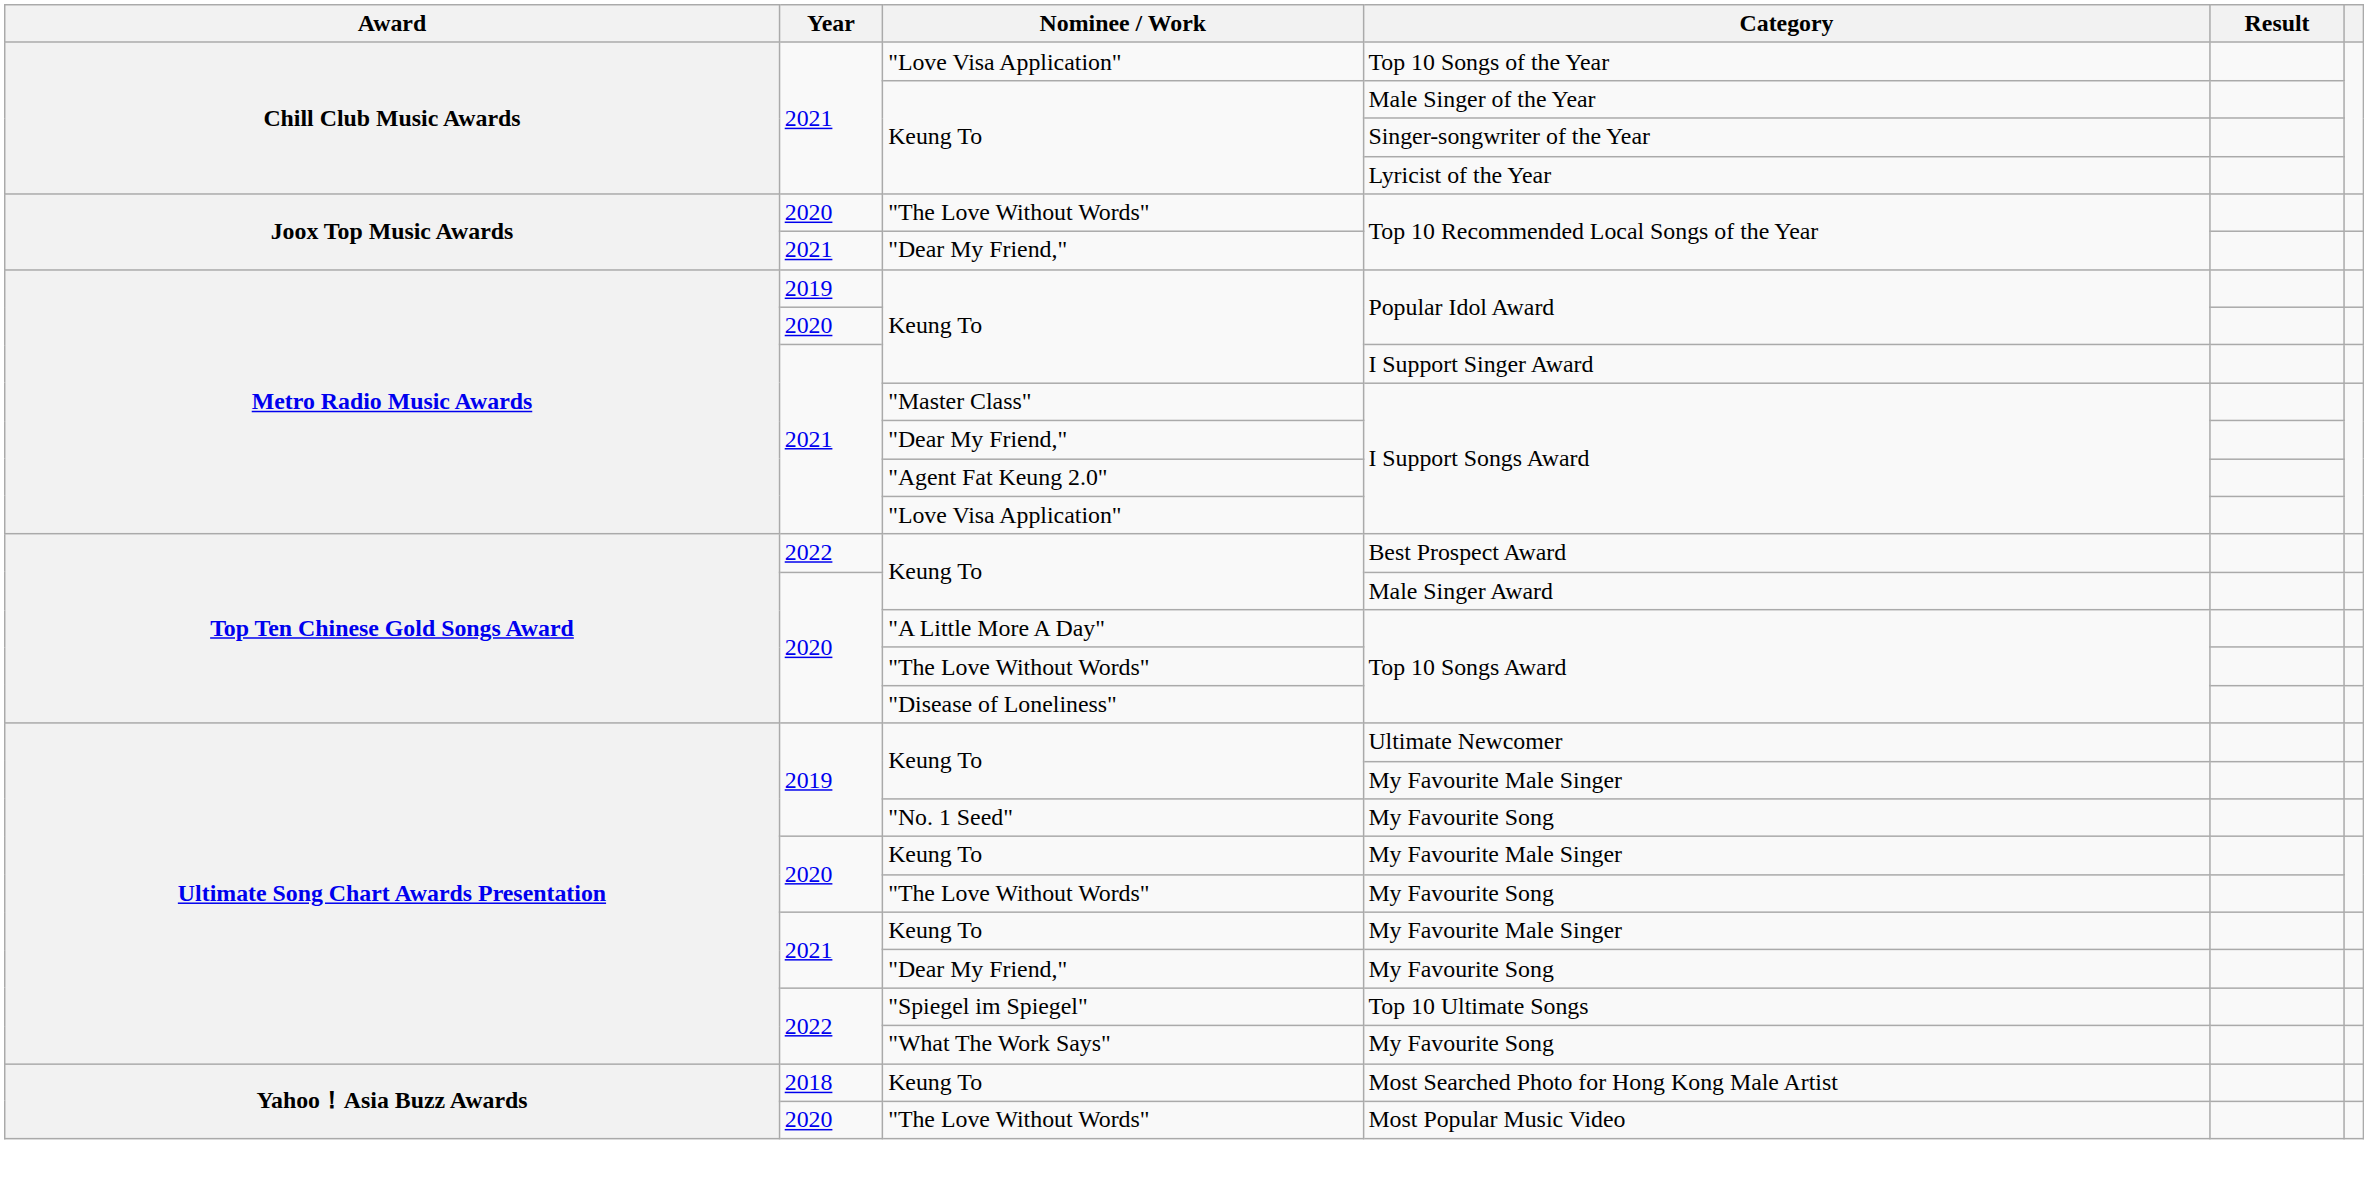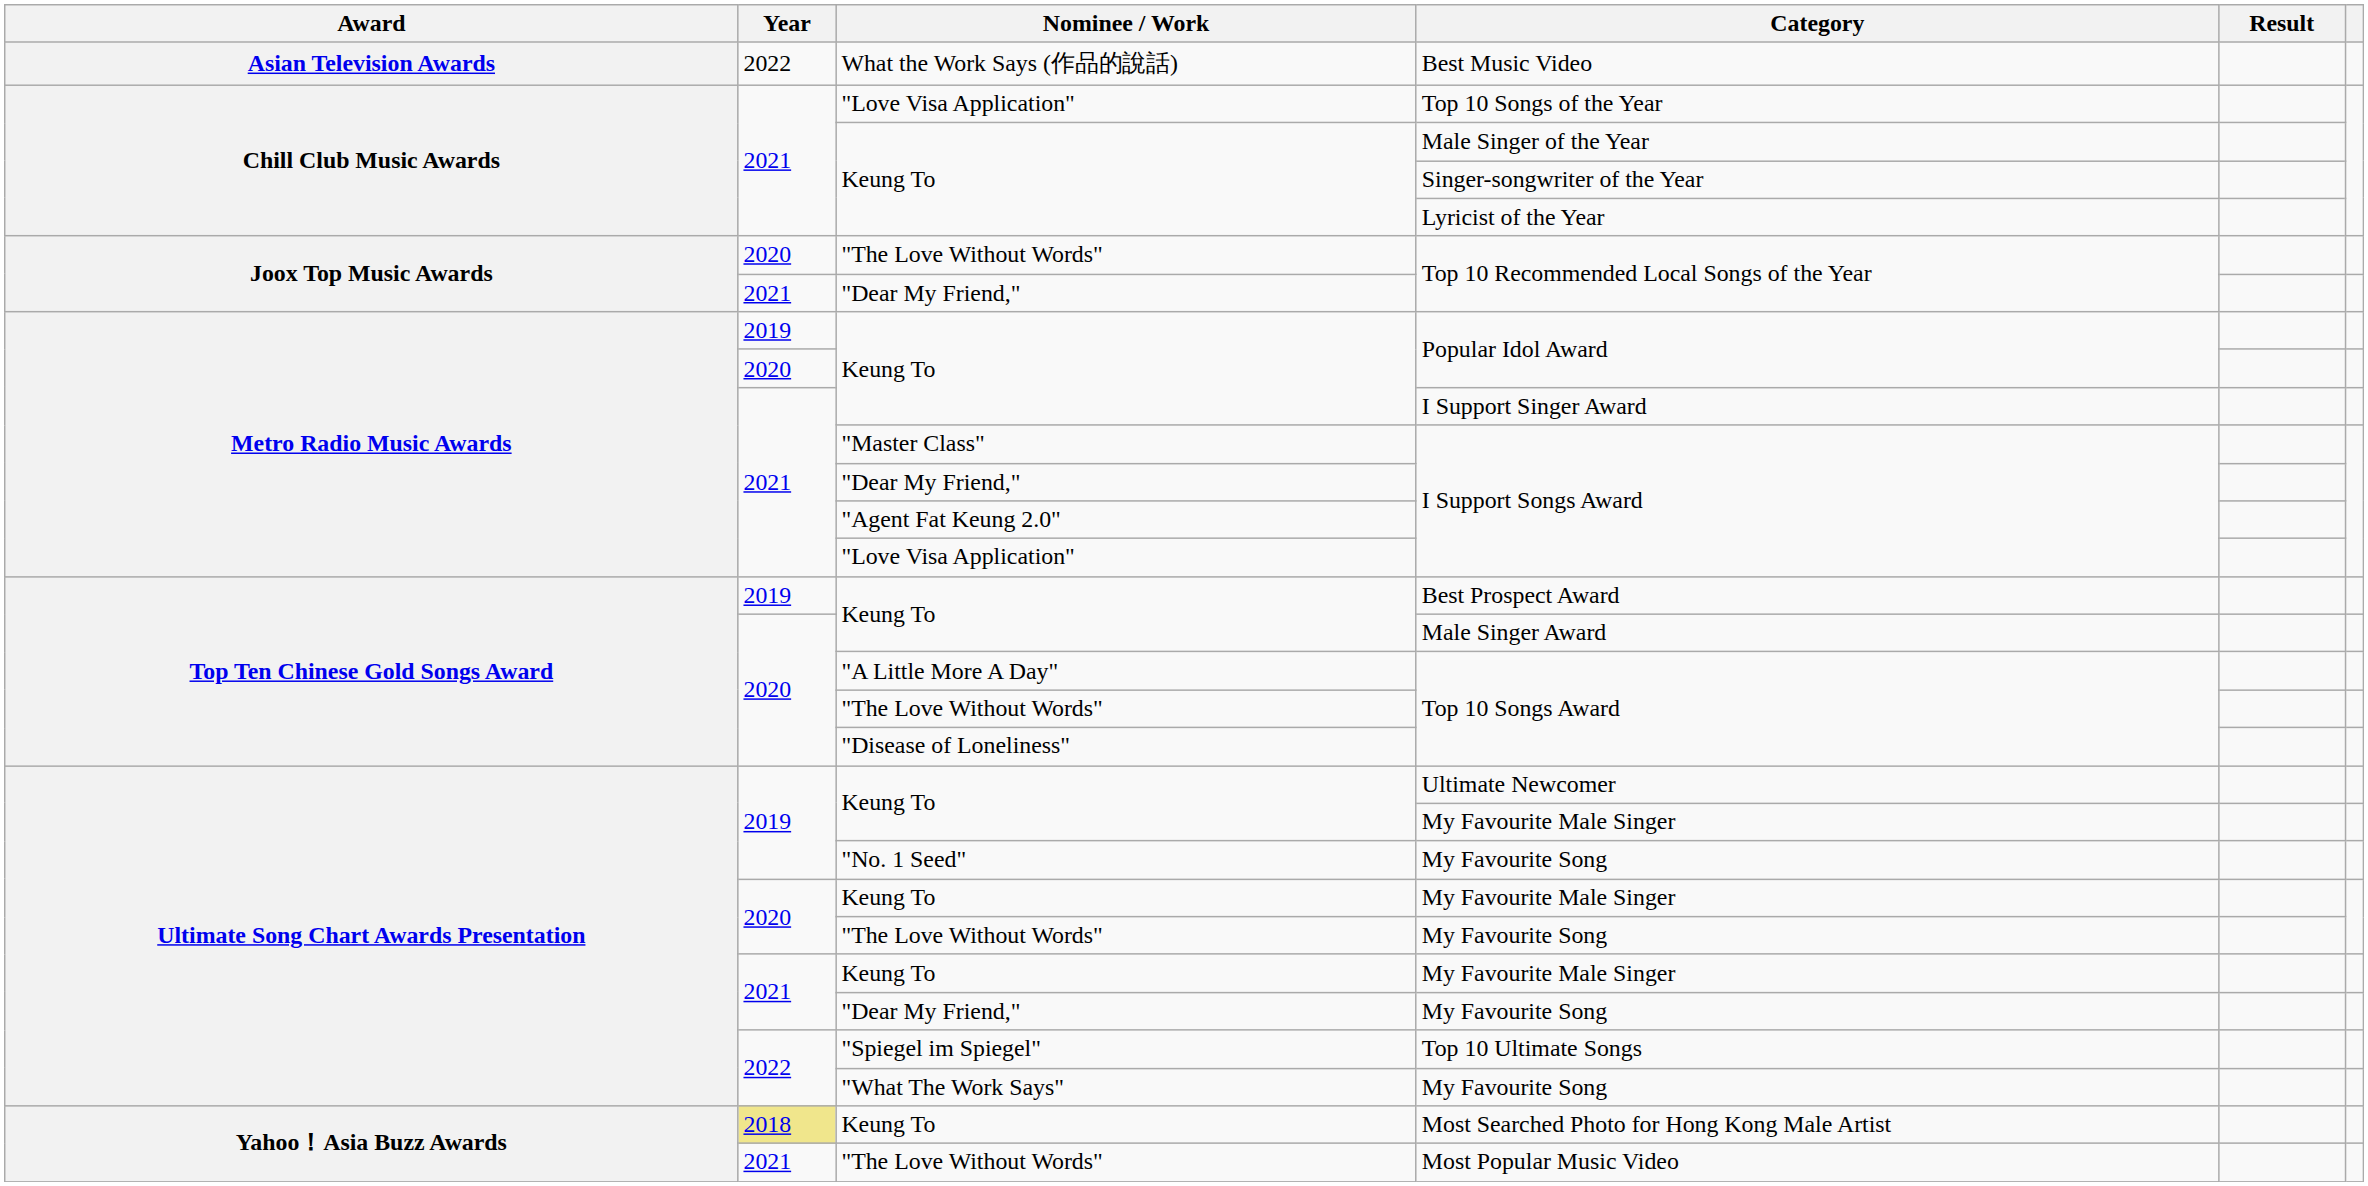+ row: Asian Television Awards | 2022 | What the Work Says (作品的說話) | Best Music Video
Best Prospect Award | Year: 2022 -> 2019
Most Searched Photo for Hong Kong Male Artist | Year: no background -> khaki background
Most Popular Music Video | Year: 2020 -> 2021
